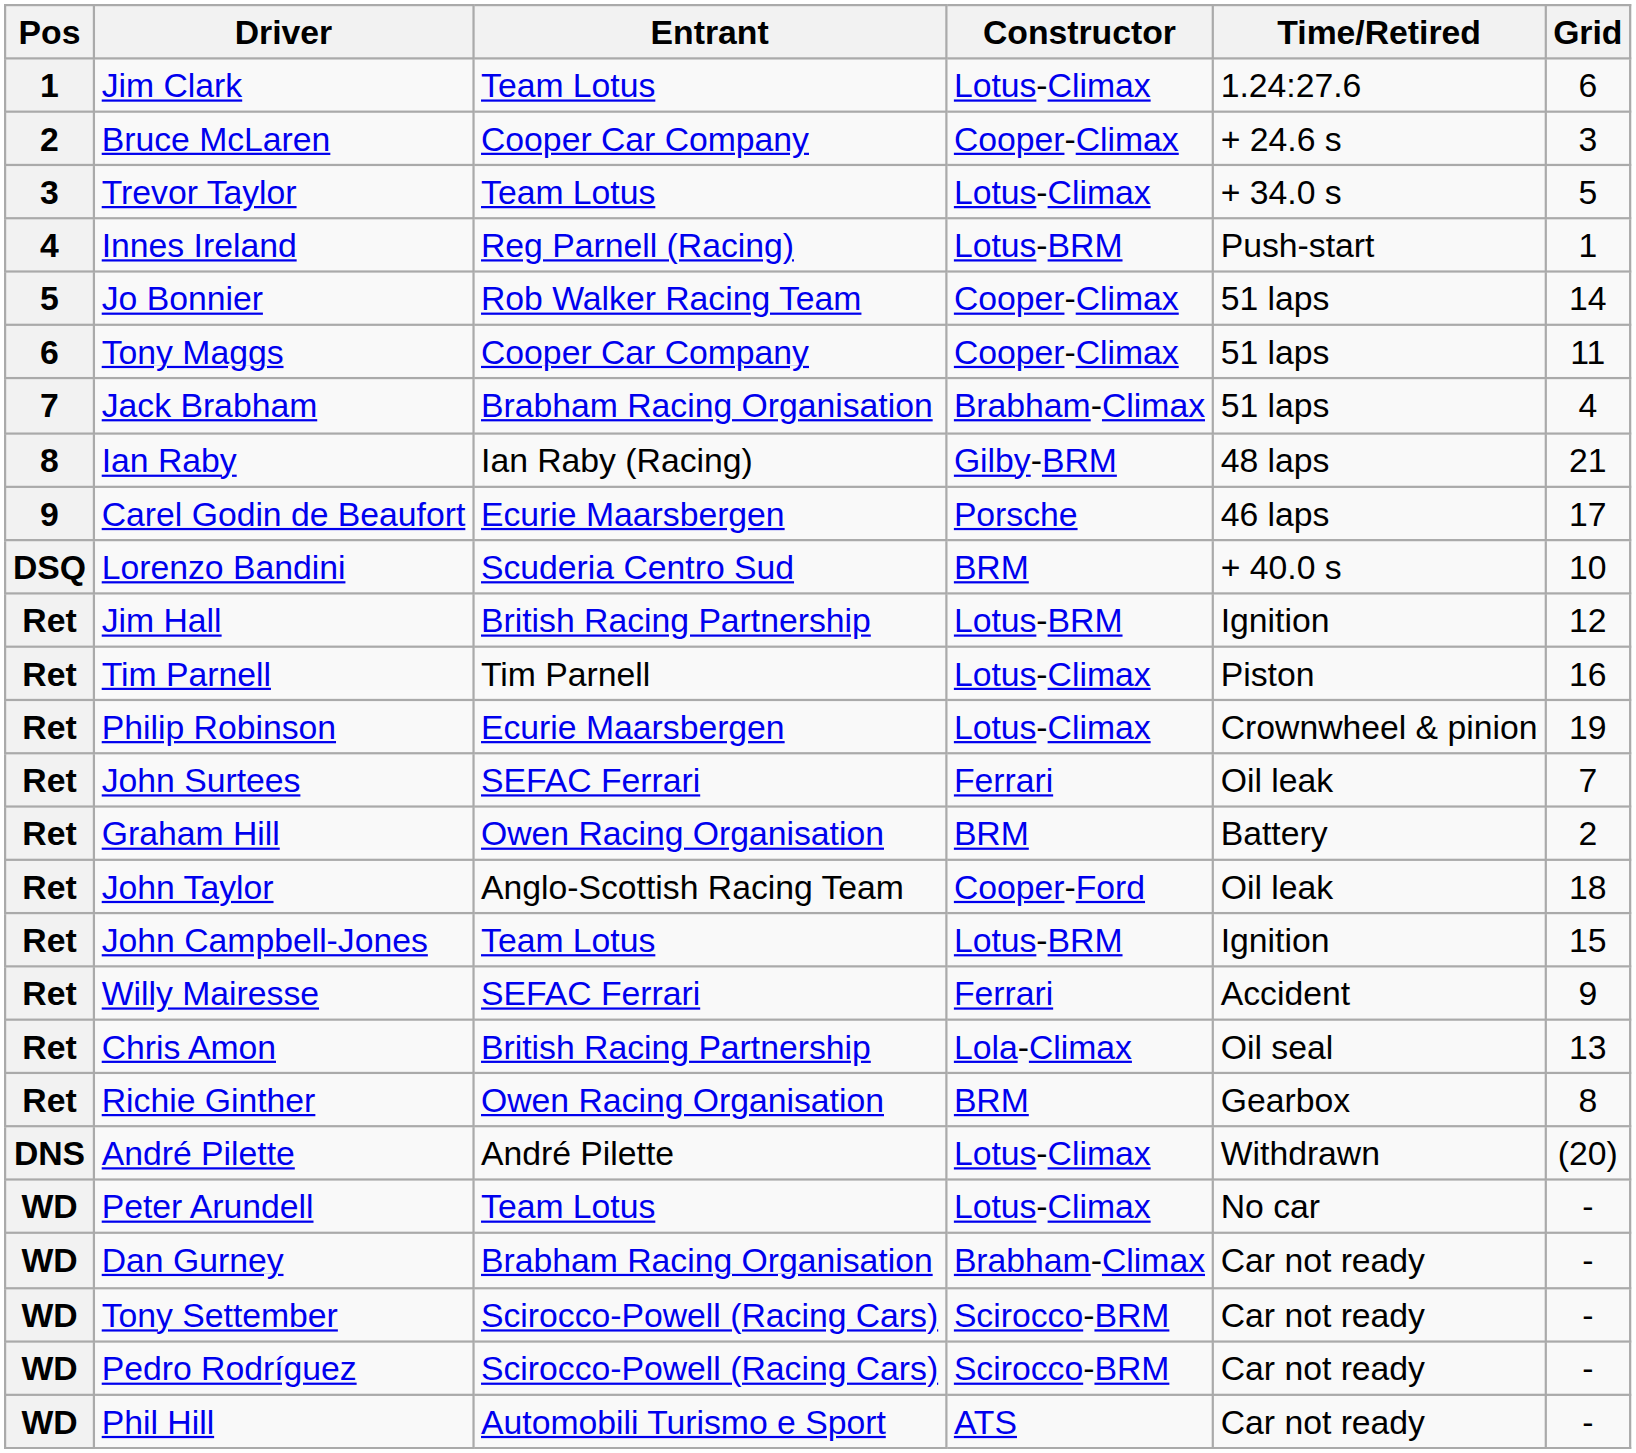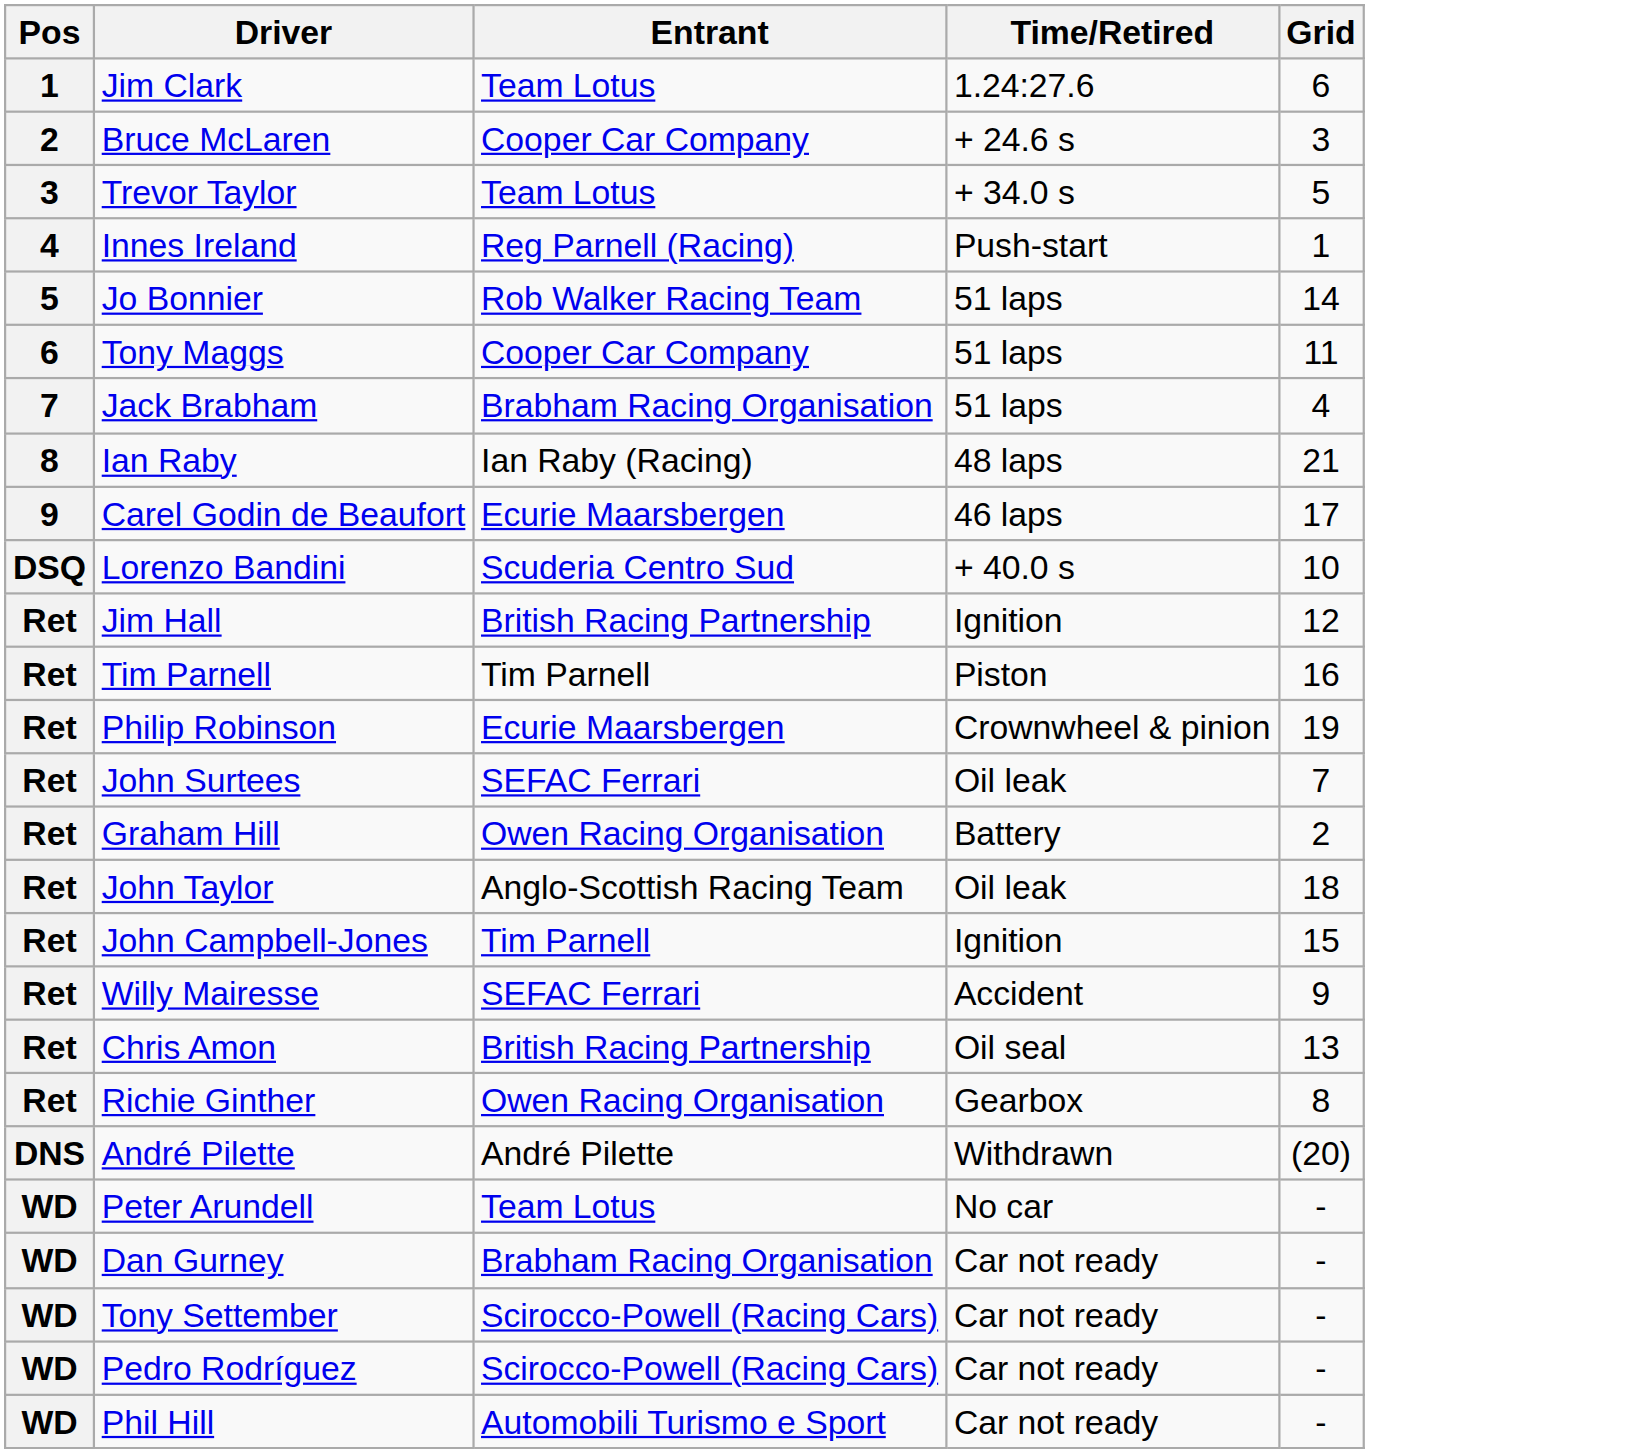- column: Constructor | Lotus-Climax | Cooper-Climax | Lotus-Climax | Lotus-BRM | Cooper-Climax | Cooper-Climax | Brabham-Climax | Gilby-BRM | Porsche | BRM | Lotus-BRM | Lotus-Climax | Lotus-Climax | Ferrari | BRM | Cooper-Ford | Lotus-BRM | Ferrari | Lola-Climax | BRM | Lotus-Climax | Lotus-Climax | Brabham-Climax | Scirocco-BRM | Scirocco-BRM | ATS
John Campbell-Jones | Entrant: Team Lotus -> Tim Parnell
